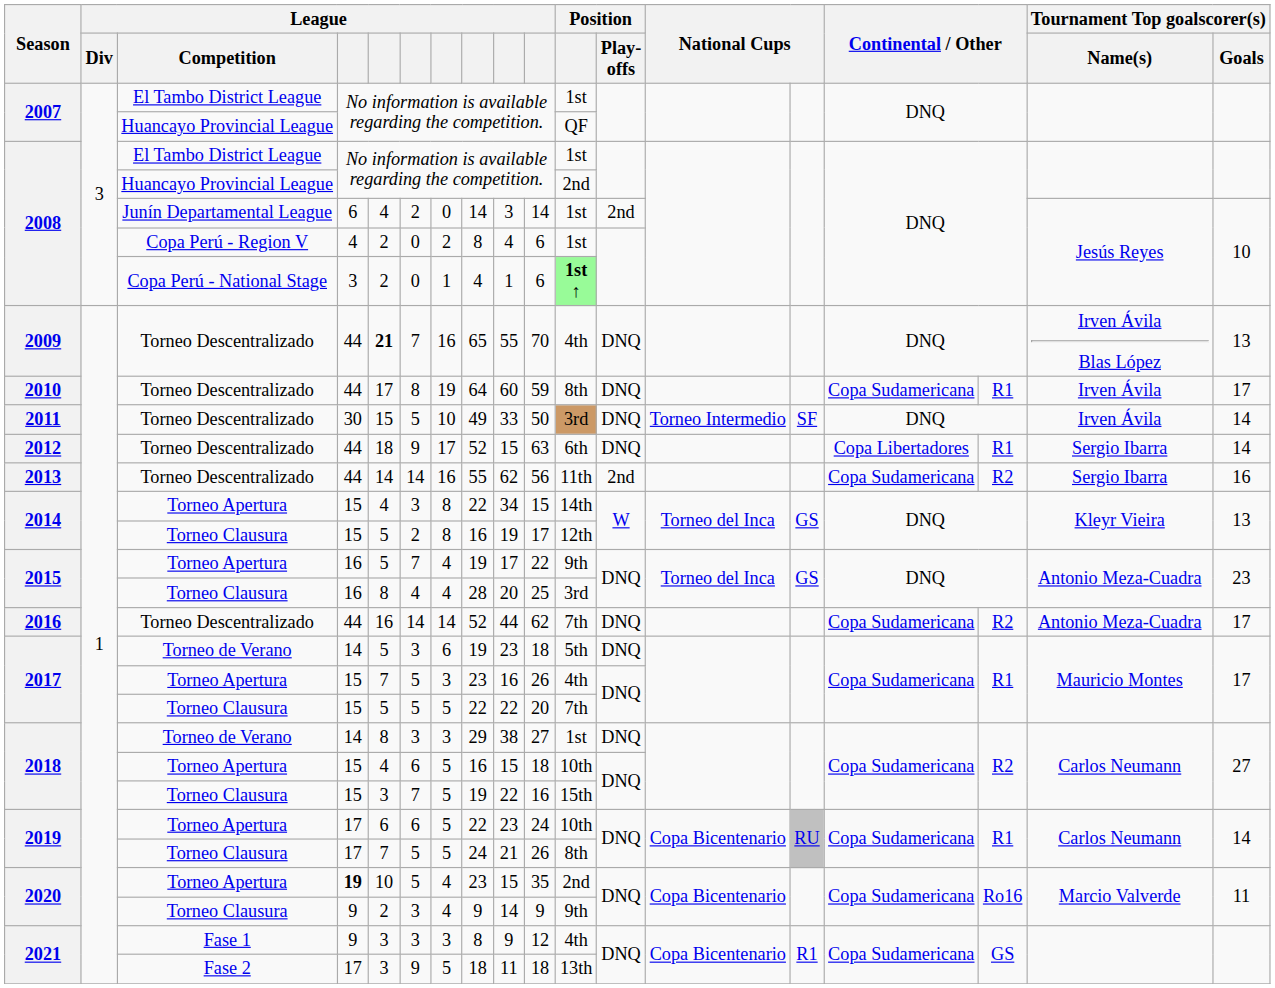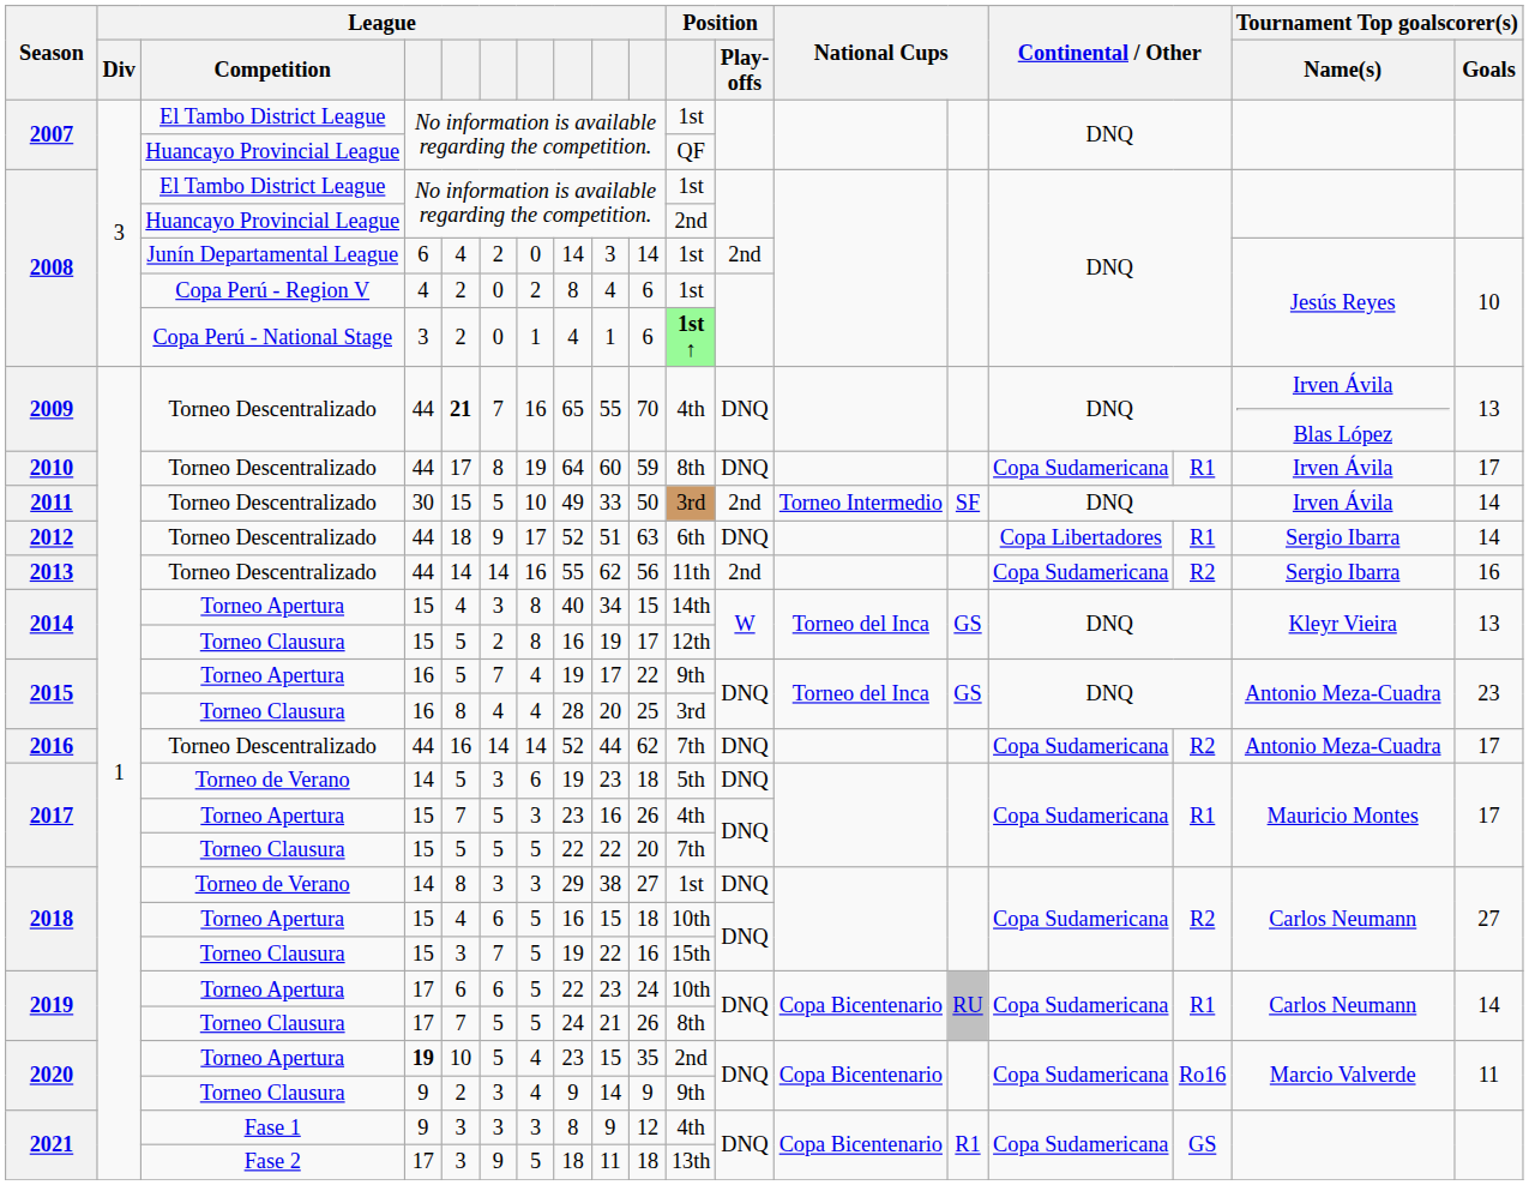2011 | Position / Play-offs: DNQ -> 2nd
2012 | column 9: 15 -> 51
2014 / Torneo Apertura | column 8: 22 -> 40
